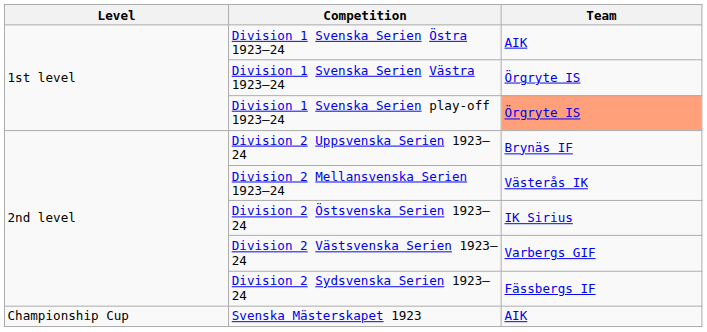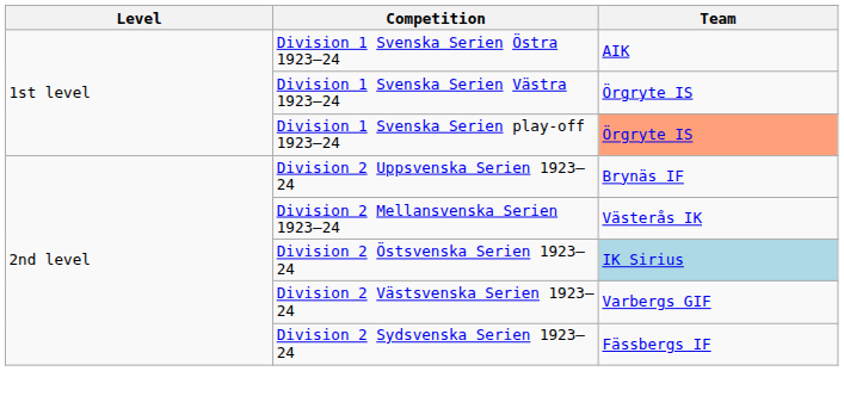Division 2 Östsvenska Serien 1923–24 | Team: no background -> lightblue background
- row: Championship Cup | Svenska Mästerskapet 1923 | AIK
